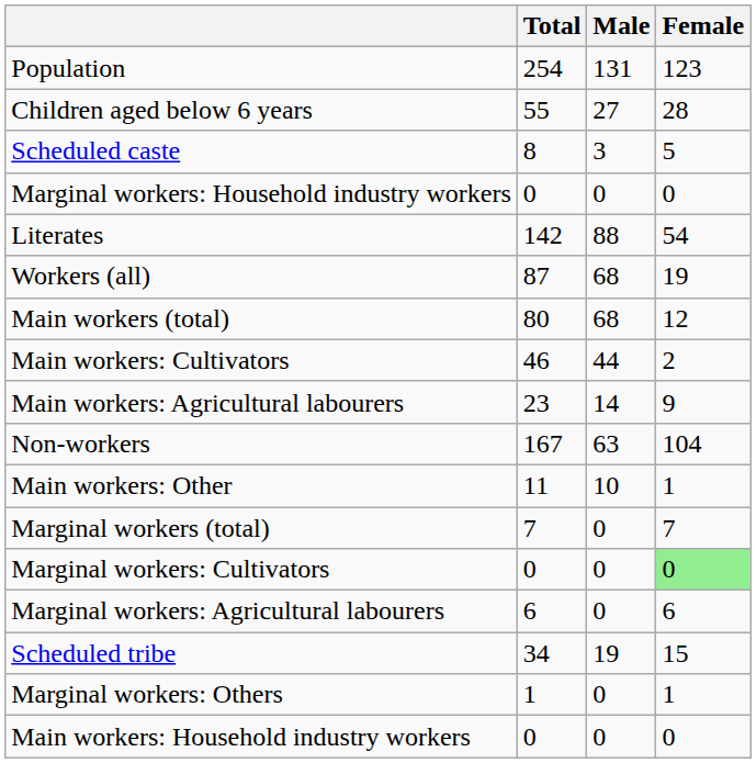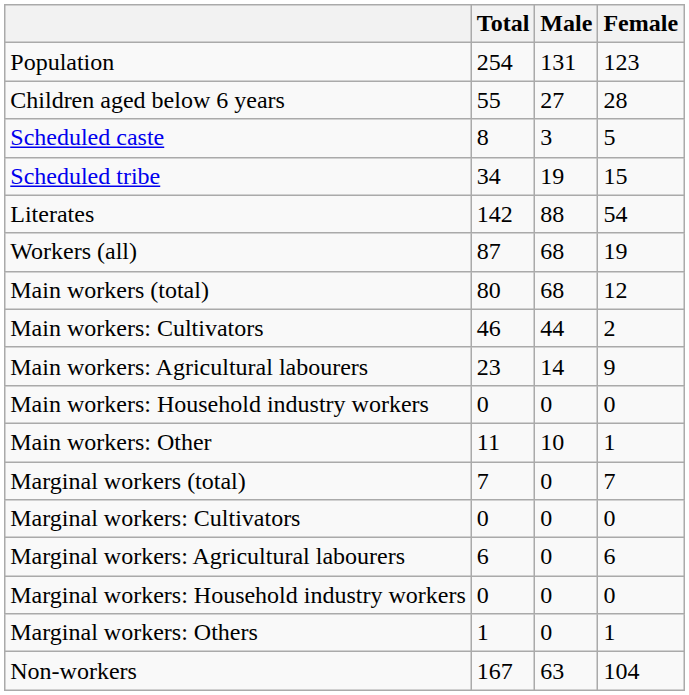rows swapped: Scheduled tribe <-> Marginal workers: Household industry workers
rows swapped: Main workers: Household industry workers <-> Non-workers
Marginal workers: Cultivators | Female: lightgreen background -> no background
